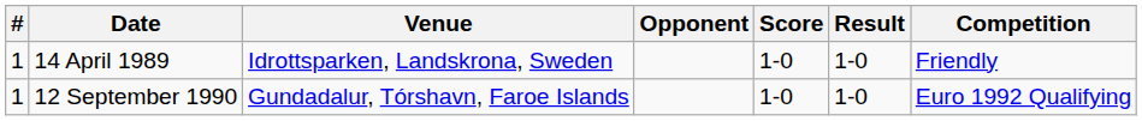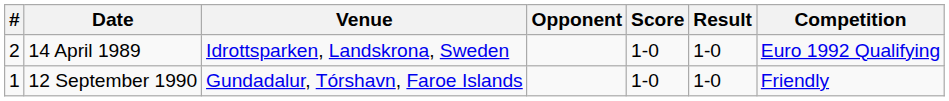14 April 1989 | #: 1 -> 2
14 April 1989 | Competition: Friendly -> Euro 1992 Qualifying
12 September 1990 | Competition: Euro 1992 Qualifying -> Friendly
